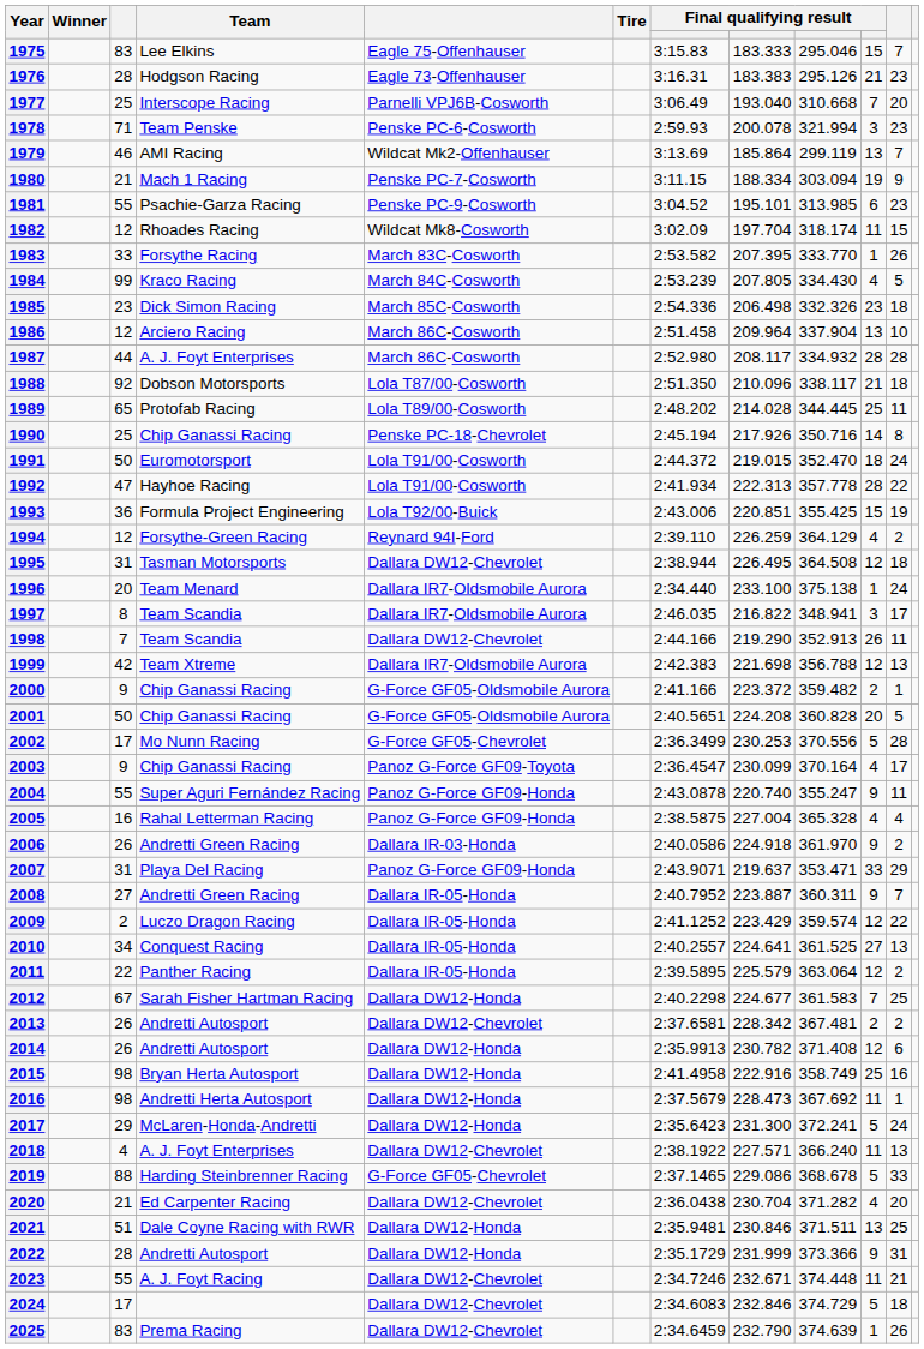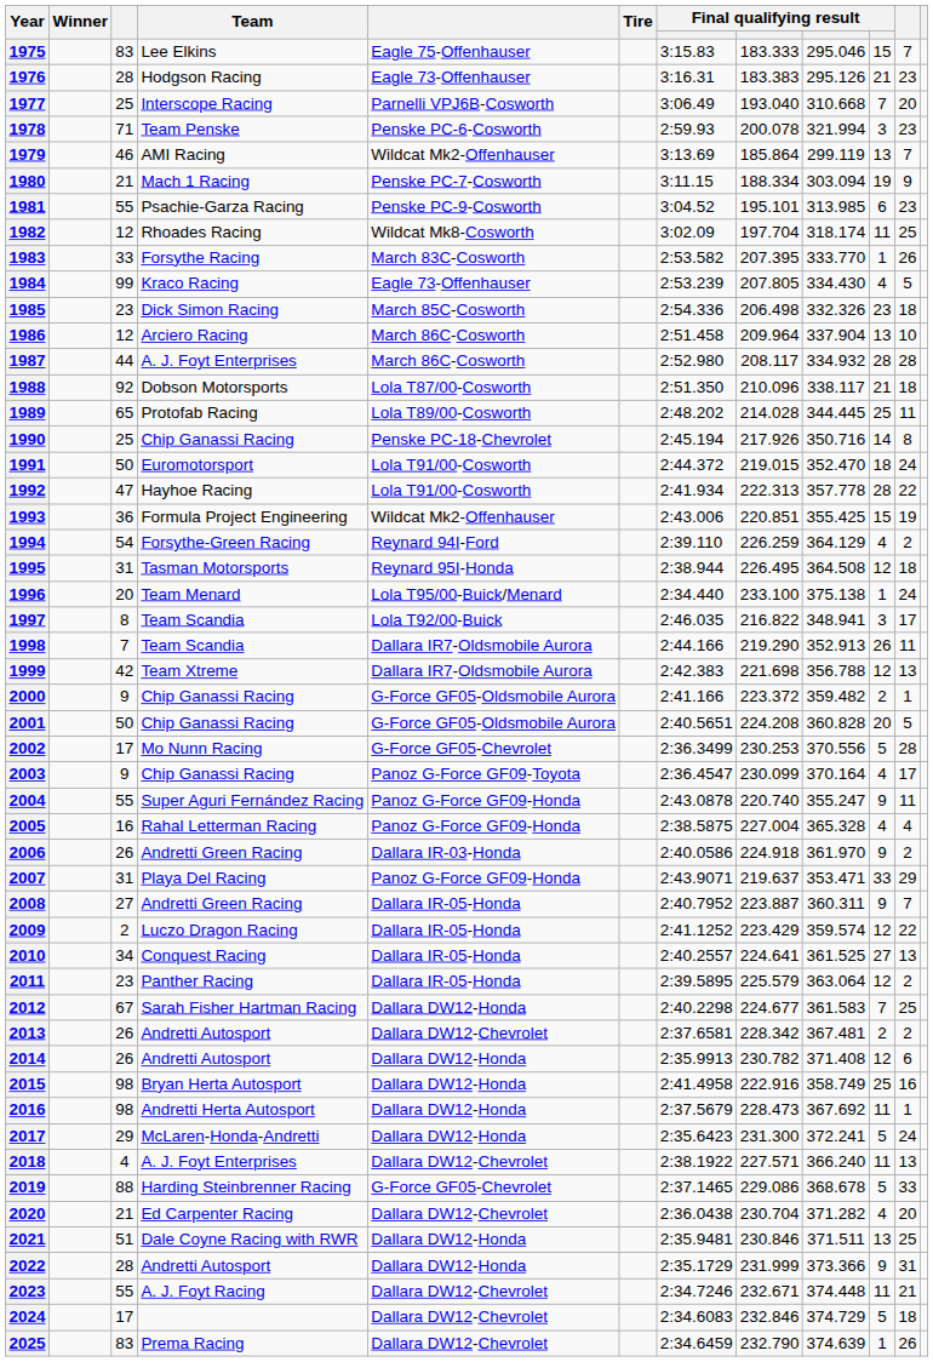1982 | column 11: 15 -> 25
1984 | column 5: March 84C-Cosworth -> Eagle 73-Offenhauser
1993 | column 5: Lola T92/00-Buick -> Wildcat Mk2-Offenhauser
1994 | column 3: 12 -> 54
1995 | column 5: Dallara DW12-Chevrolet -> Reynard 95I-Honda
1996 | column 5: Dallara IR7-Oldsmobile Aurora -> Lola T95/00-Buick/Menard
1997 | column 5: Dallara IR7-Oldsmobile Aurora -> Lola T92/00-Buick
1998 | column 5: Dallara DW12-Chevrolet -> Dallara IR7-Oldsmobile Aurora
2011 | column 3: 22 -> 23
